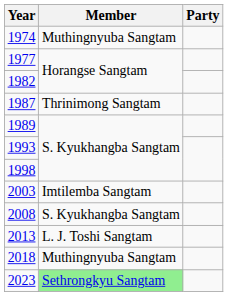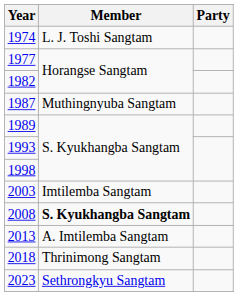1974 | Member: Muthingnyuba Sangtam -> L. J. Toshi Sangtam
1987 | Member: Thrinimong Sangtam -> Muthingnyuba Sangtam
2008 | Member: normal -> bold
2013 | Member: L. J. Toshi Sangtam -> A. Imtilemba Sangtam
2018 | Member: Muthingnyuba Sangtam -> Thrinimong Sangtam
2023 | Member: lightgreen background -> no background
